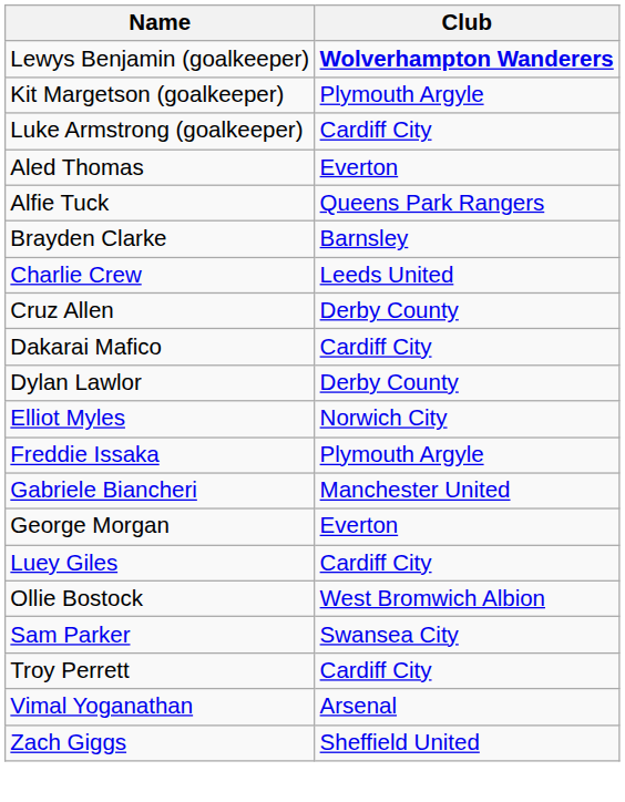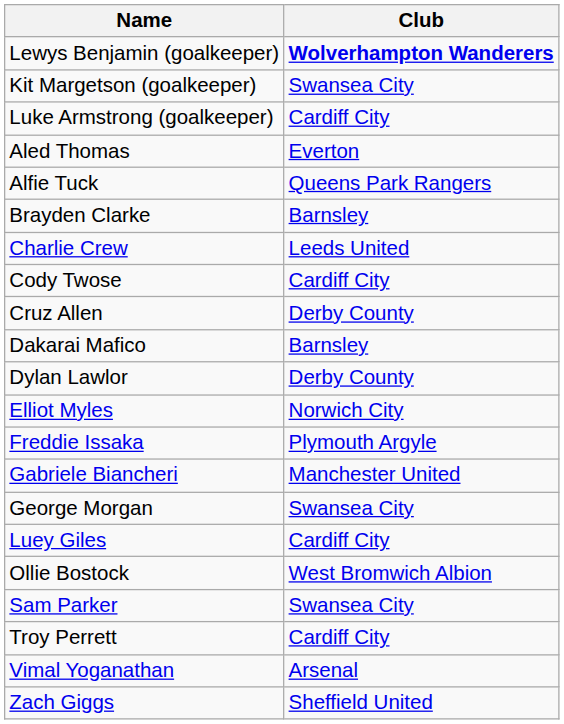Kit Margetson (goalkeeper) | Club: Plymouth Argyle -> Swansea City
+ row: Cody Twose | Cardiff City
Dakarai Mafico | Club: Cardiff City -> Barnsley
George Morgan | Club: Everton -> Swansea City
